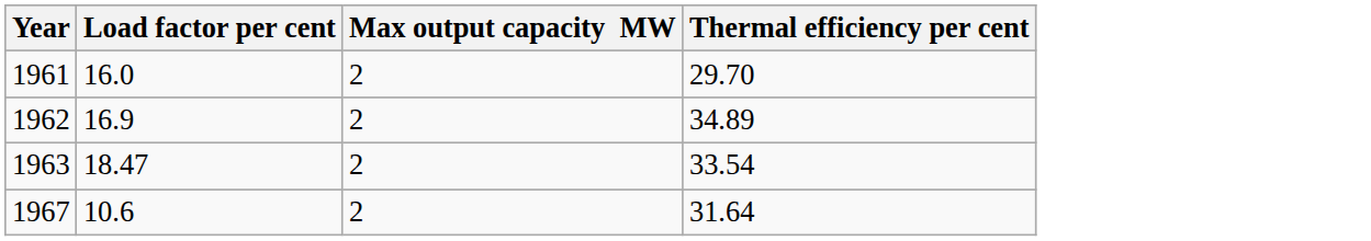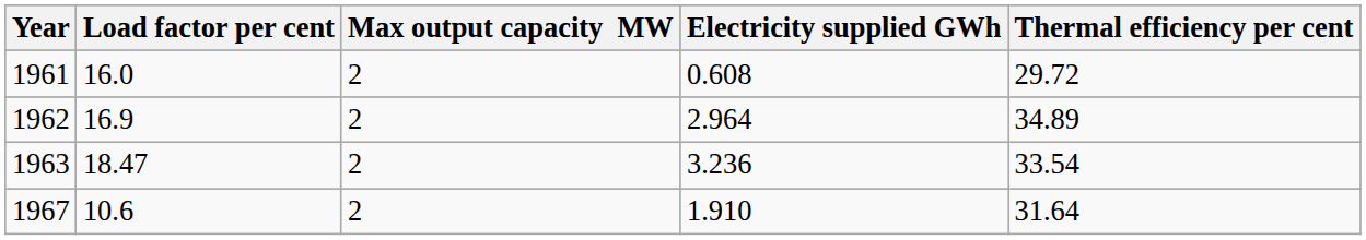+ column: Electricity supplied GWh | 0.608 | 2.964 | 3.236 | 1.910
1961 | Thermal efficiency per cent: 29.70 -> 29.72
